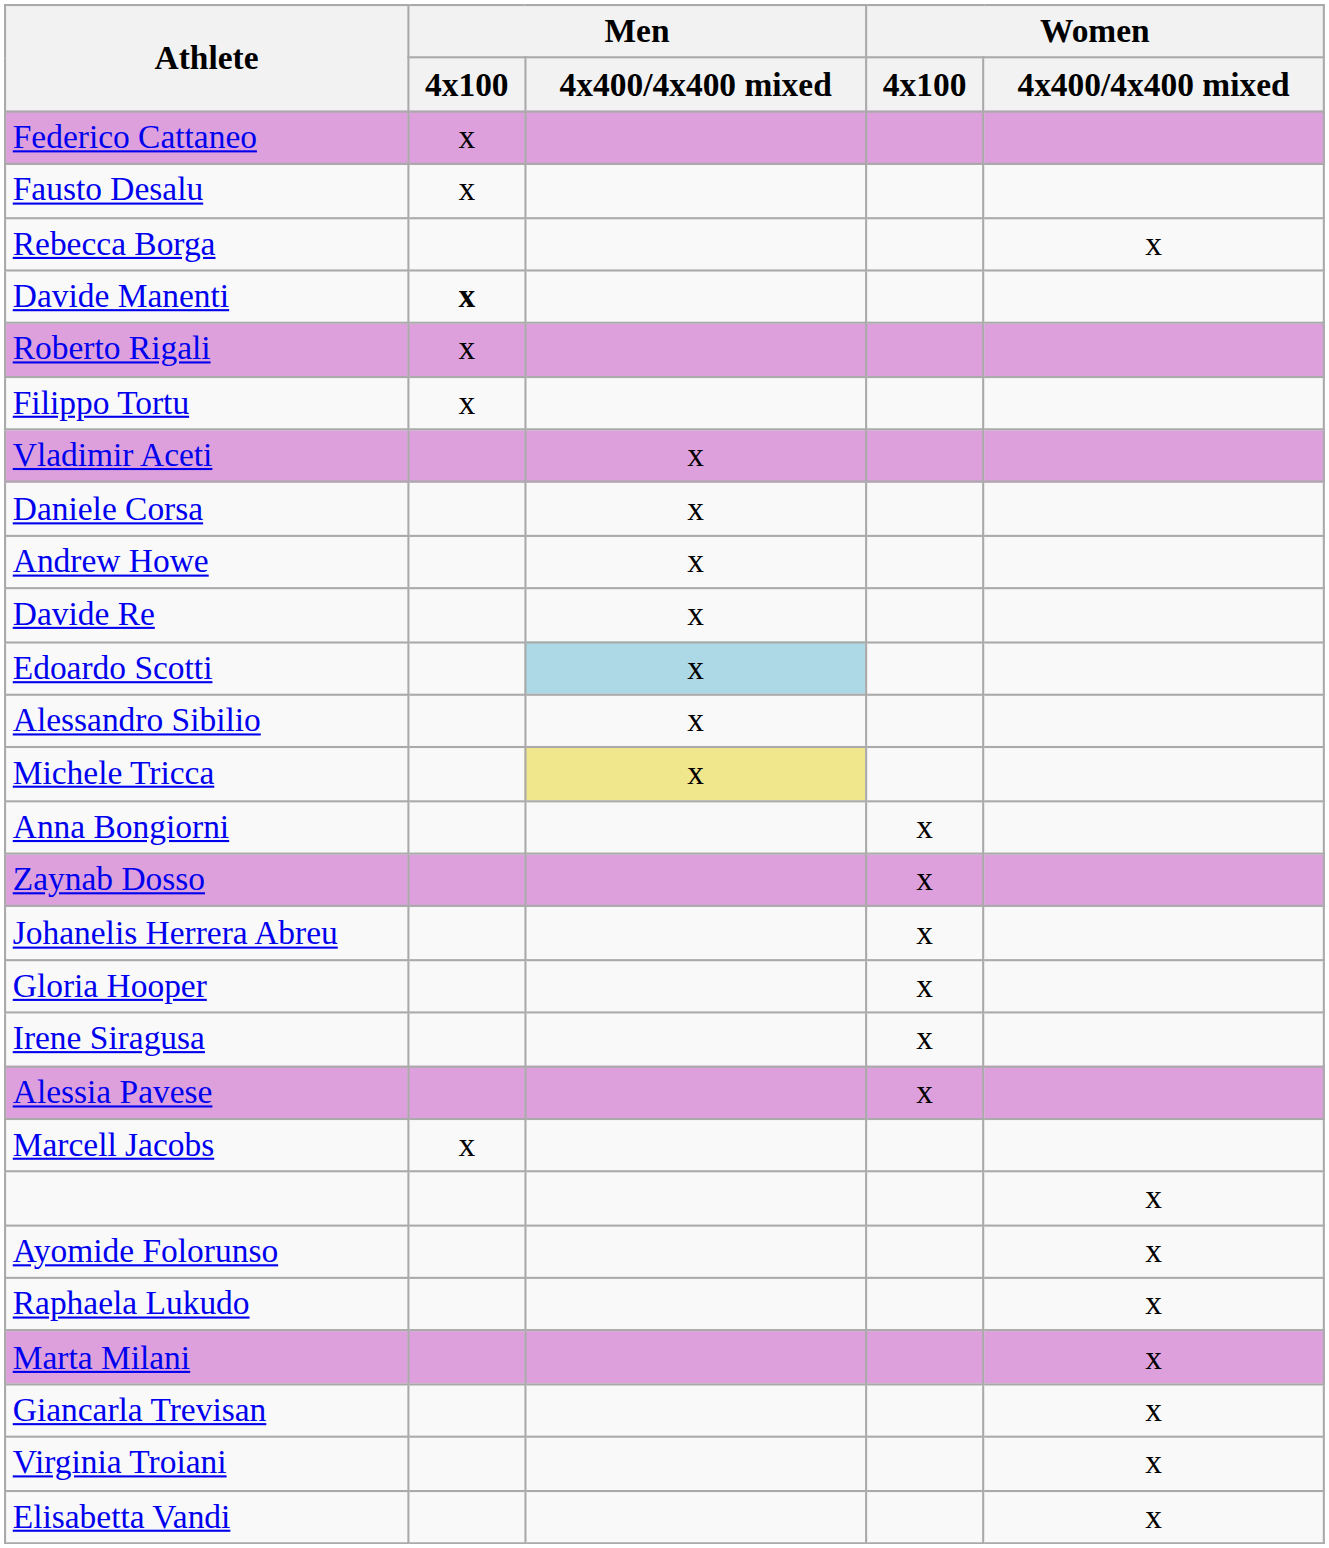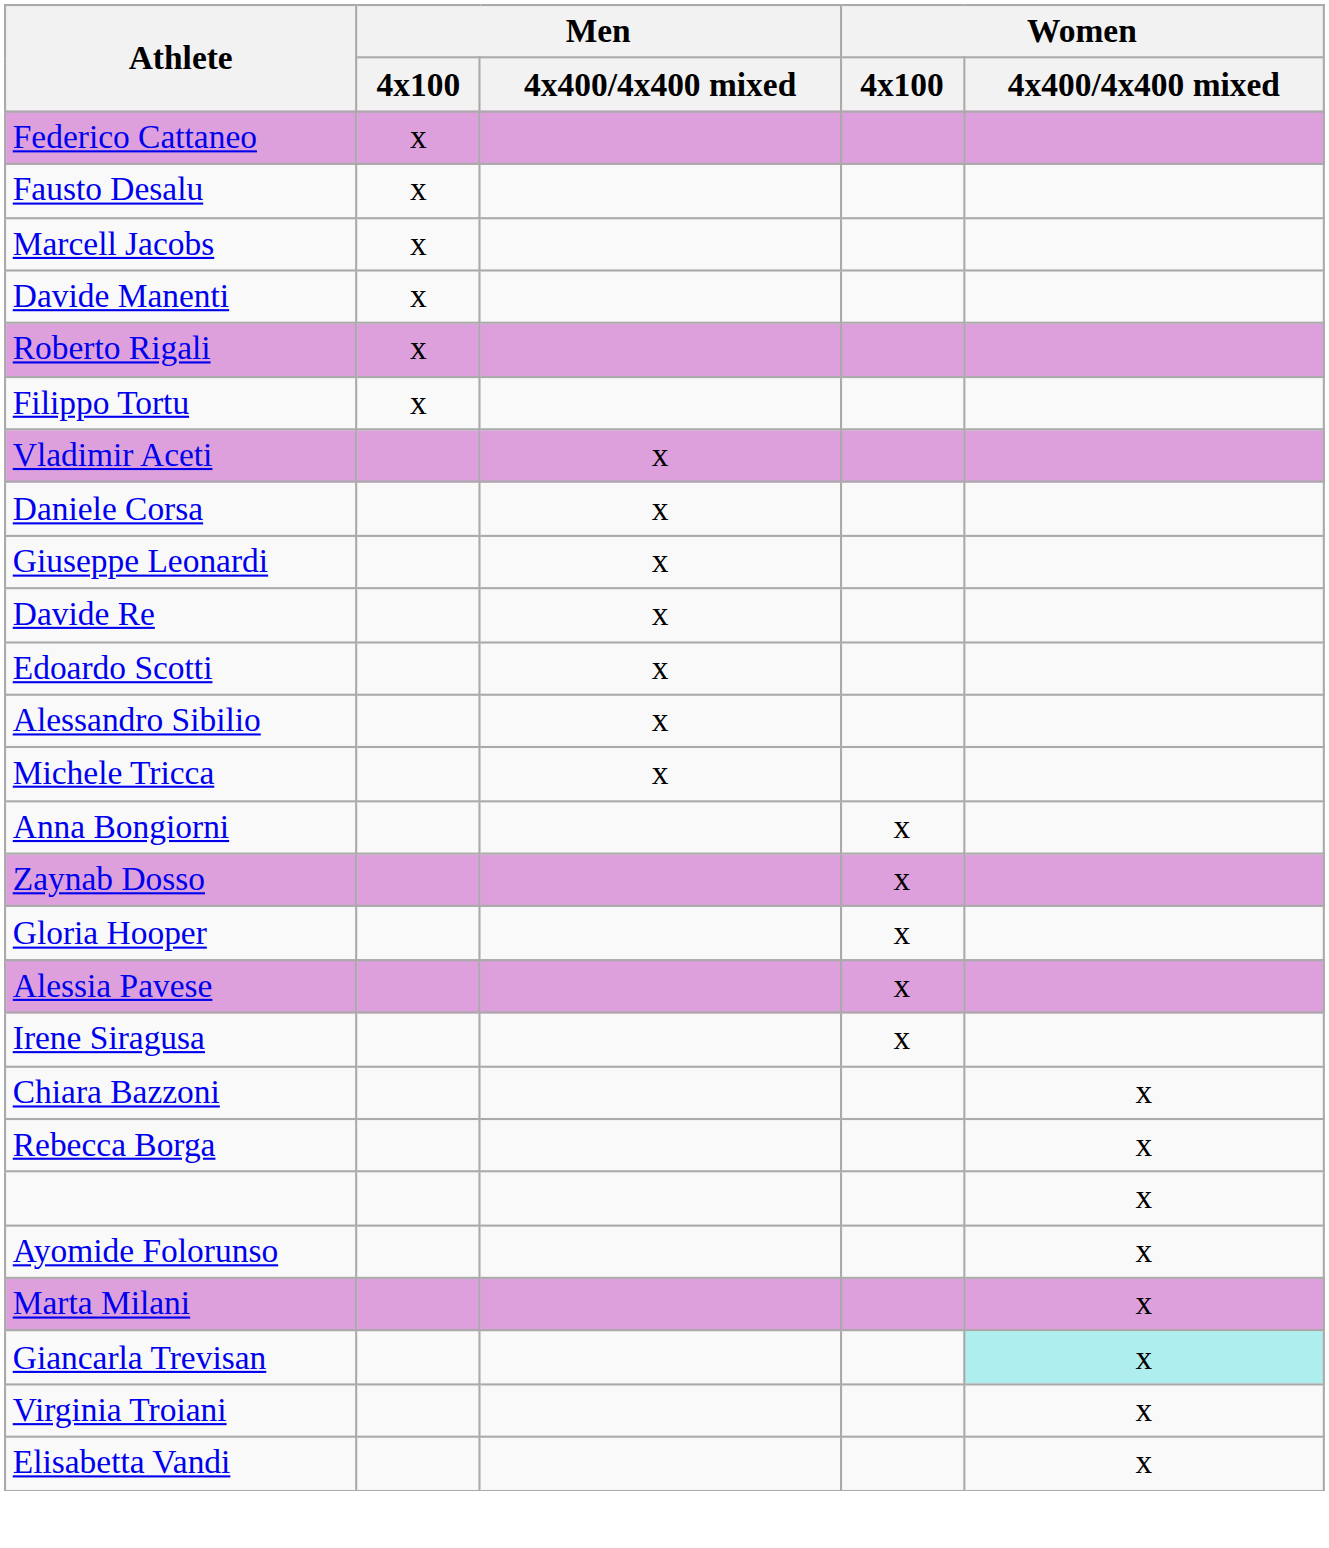rows swapped: Marcell Jacobs <-> Rebecca Borga
Davide Manenti | Men / 4x100: bold -> normal
- row: Andrew Howe | x
+ row: Giuseppe Leonardi | x
Edoardo Scotti | Men / 4x400/4x400 mixed: lightblue background -> no background
Michele Tricca | Men / 4x400/4x400 mixed: khaki background -> no background
- row: Johanelis Herrera Abreu | x
rows swapped: Alessia Pavese <-> Irene Siragusa
+ row: Chiara Bazzoni | x
- row: Raphaela Lukudo | x
Giancarla Trevisan | Women / 4x400/4x400 mixed: no background -> paleturquoise background
